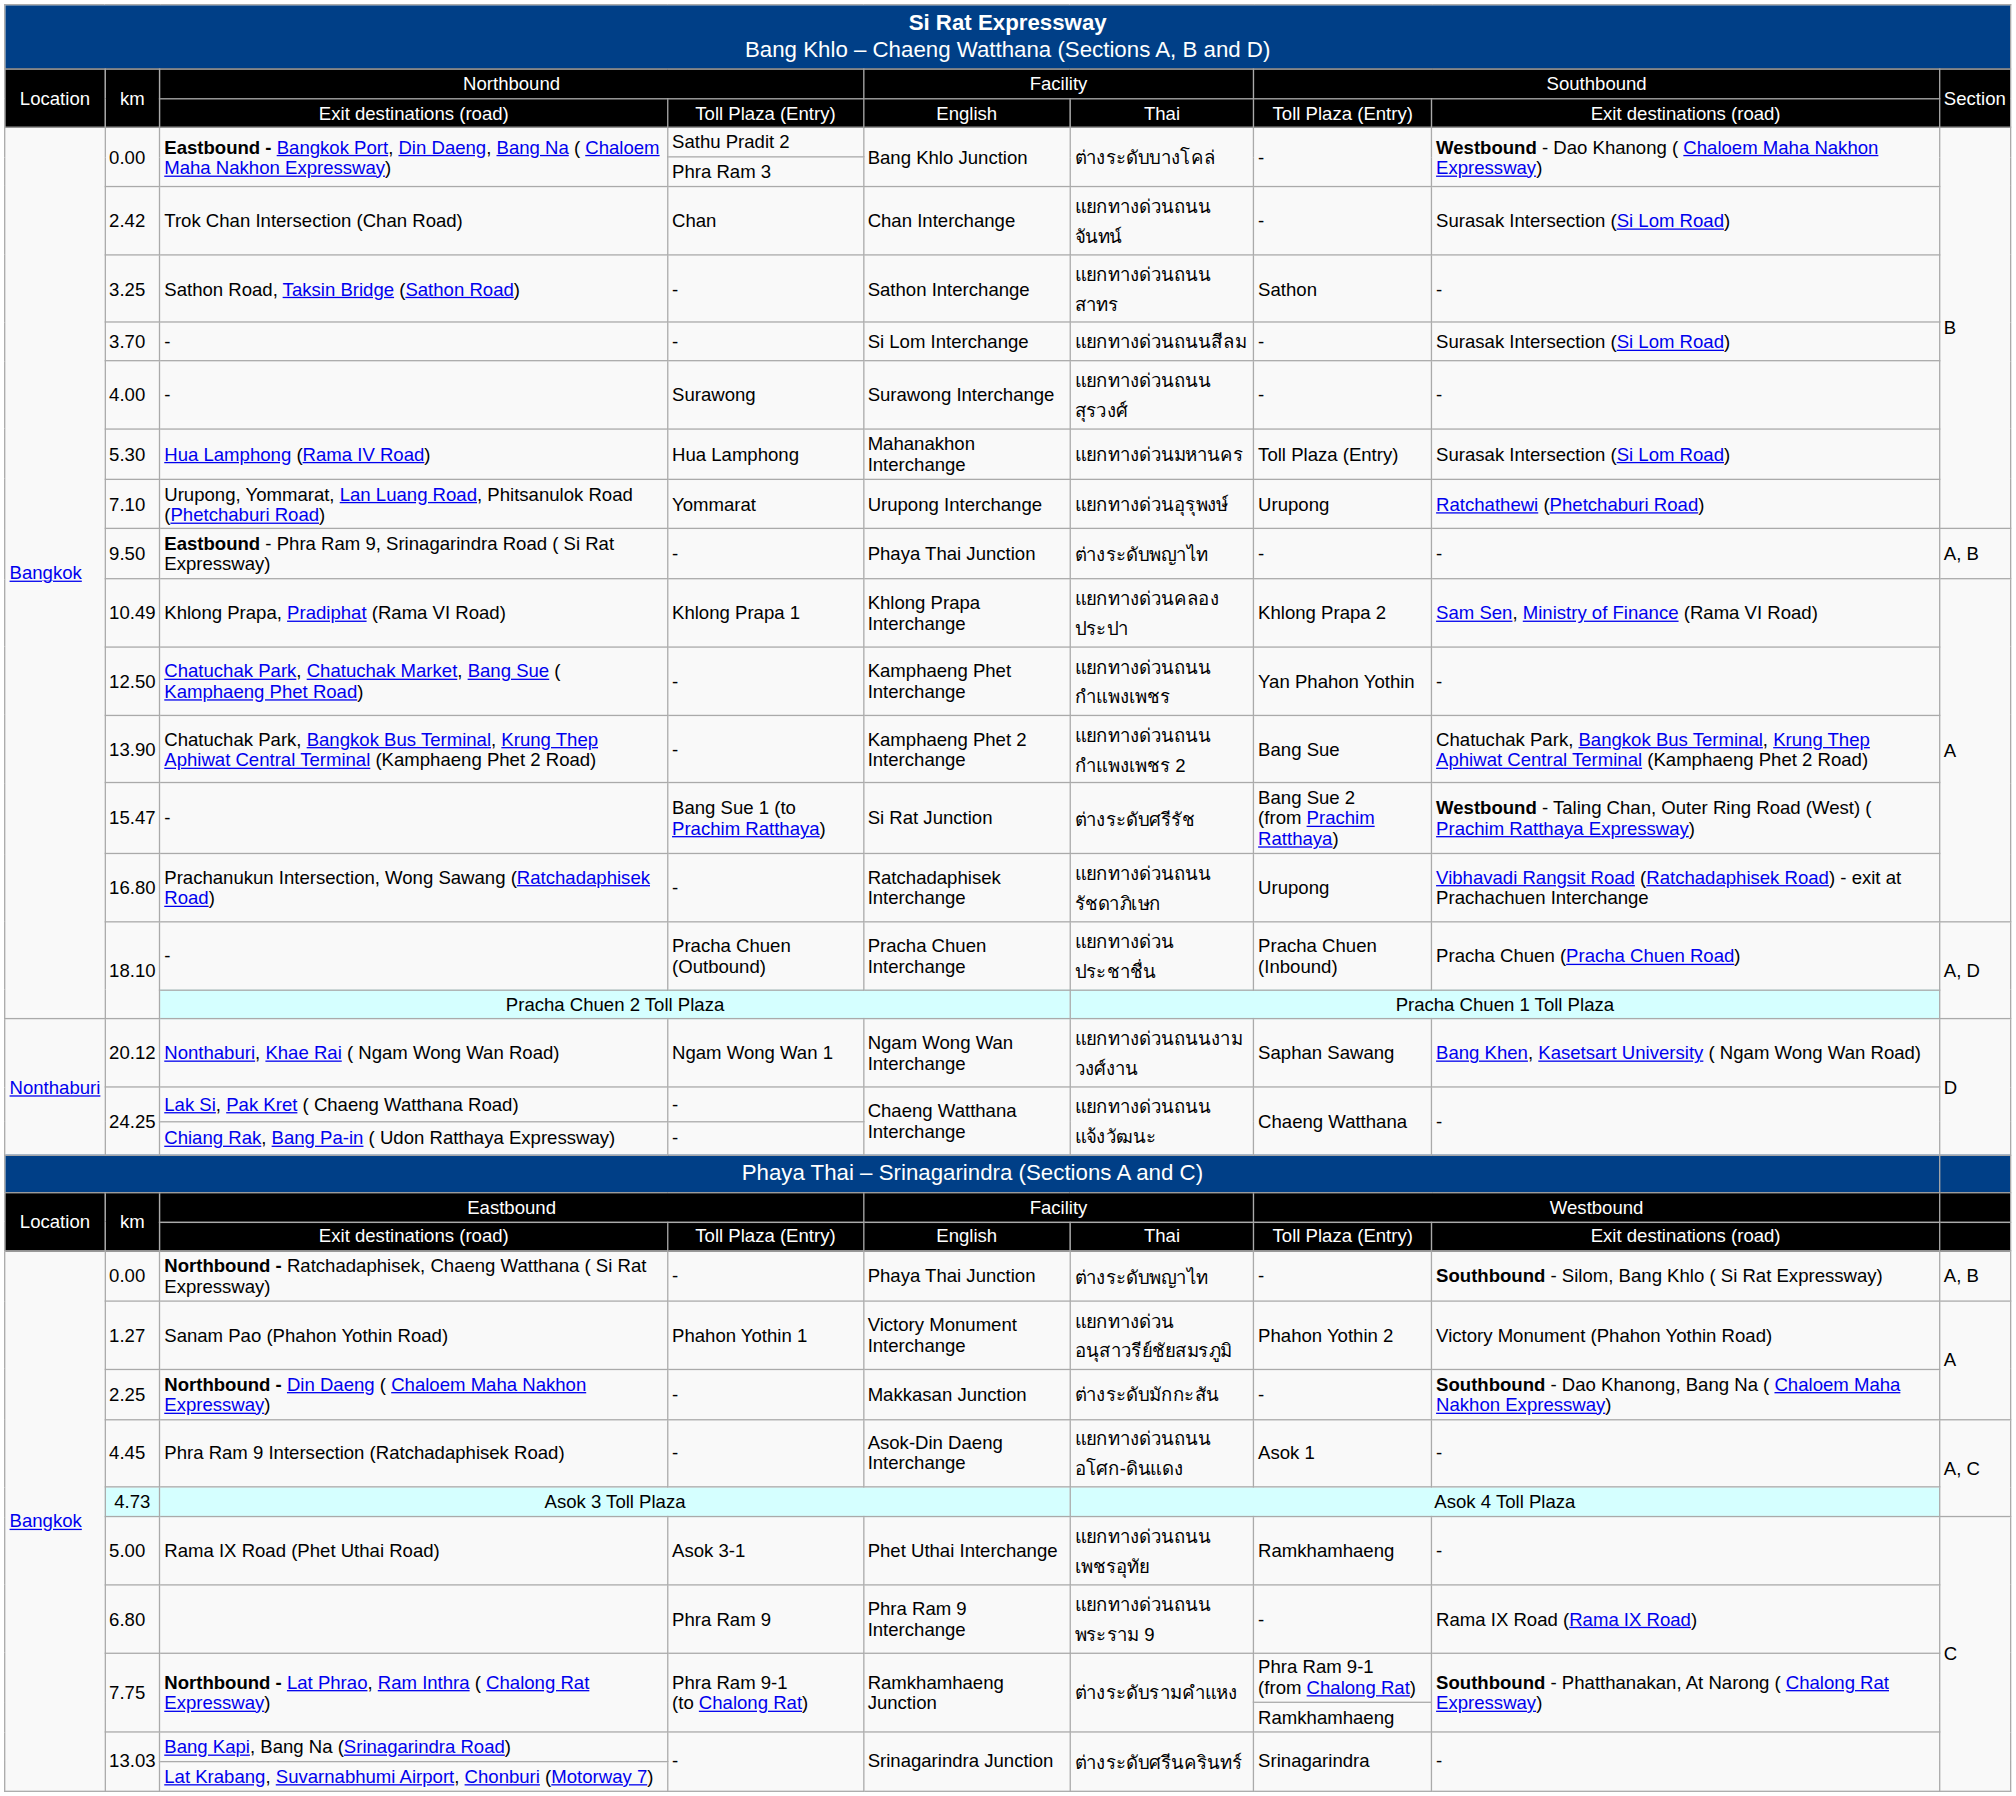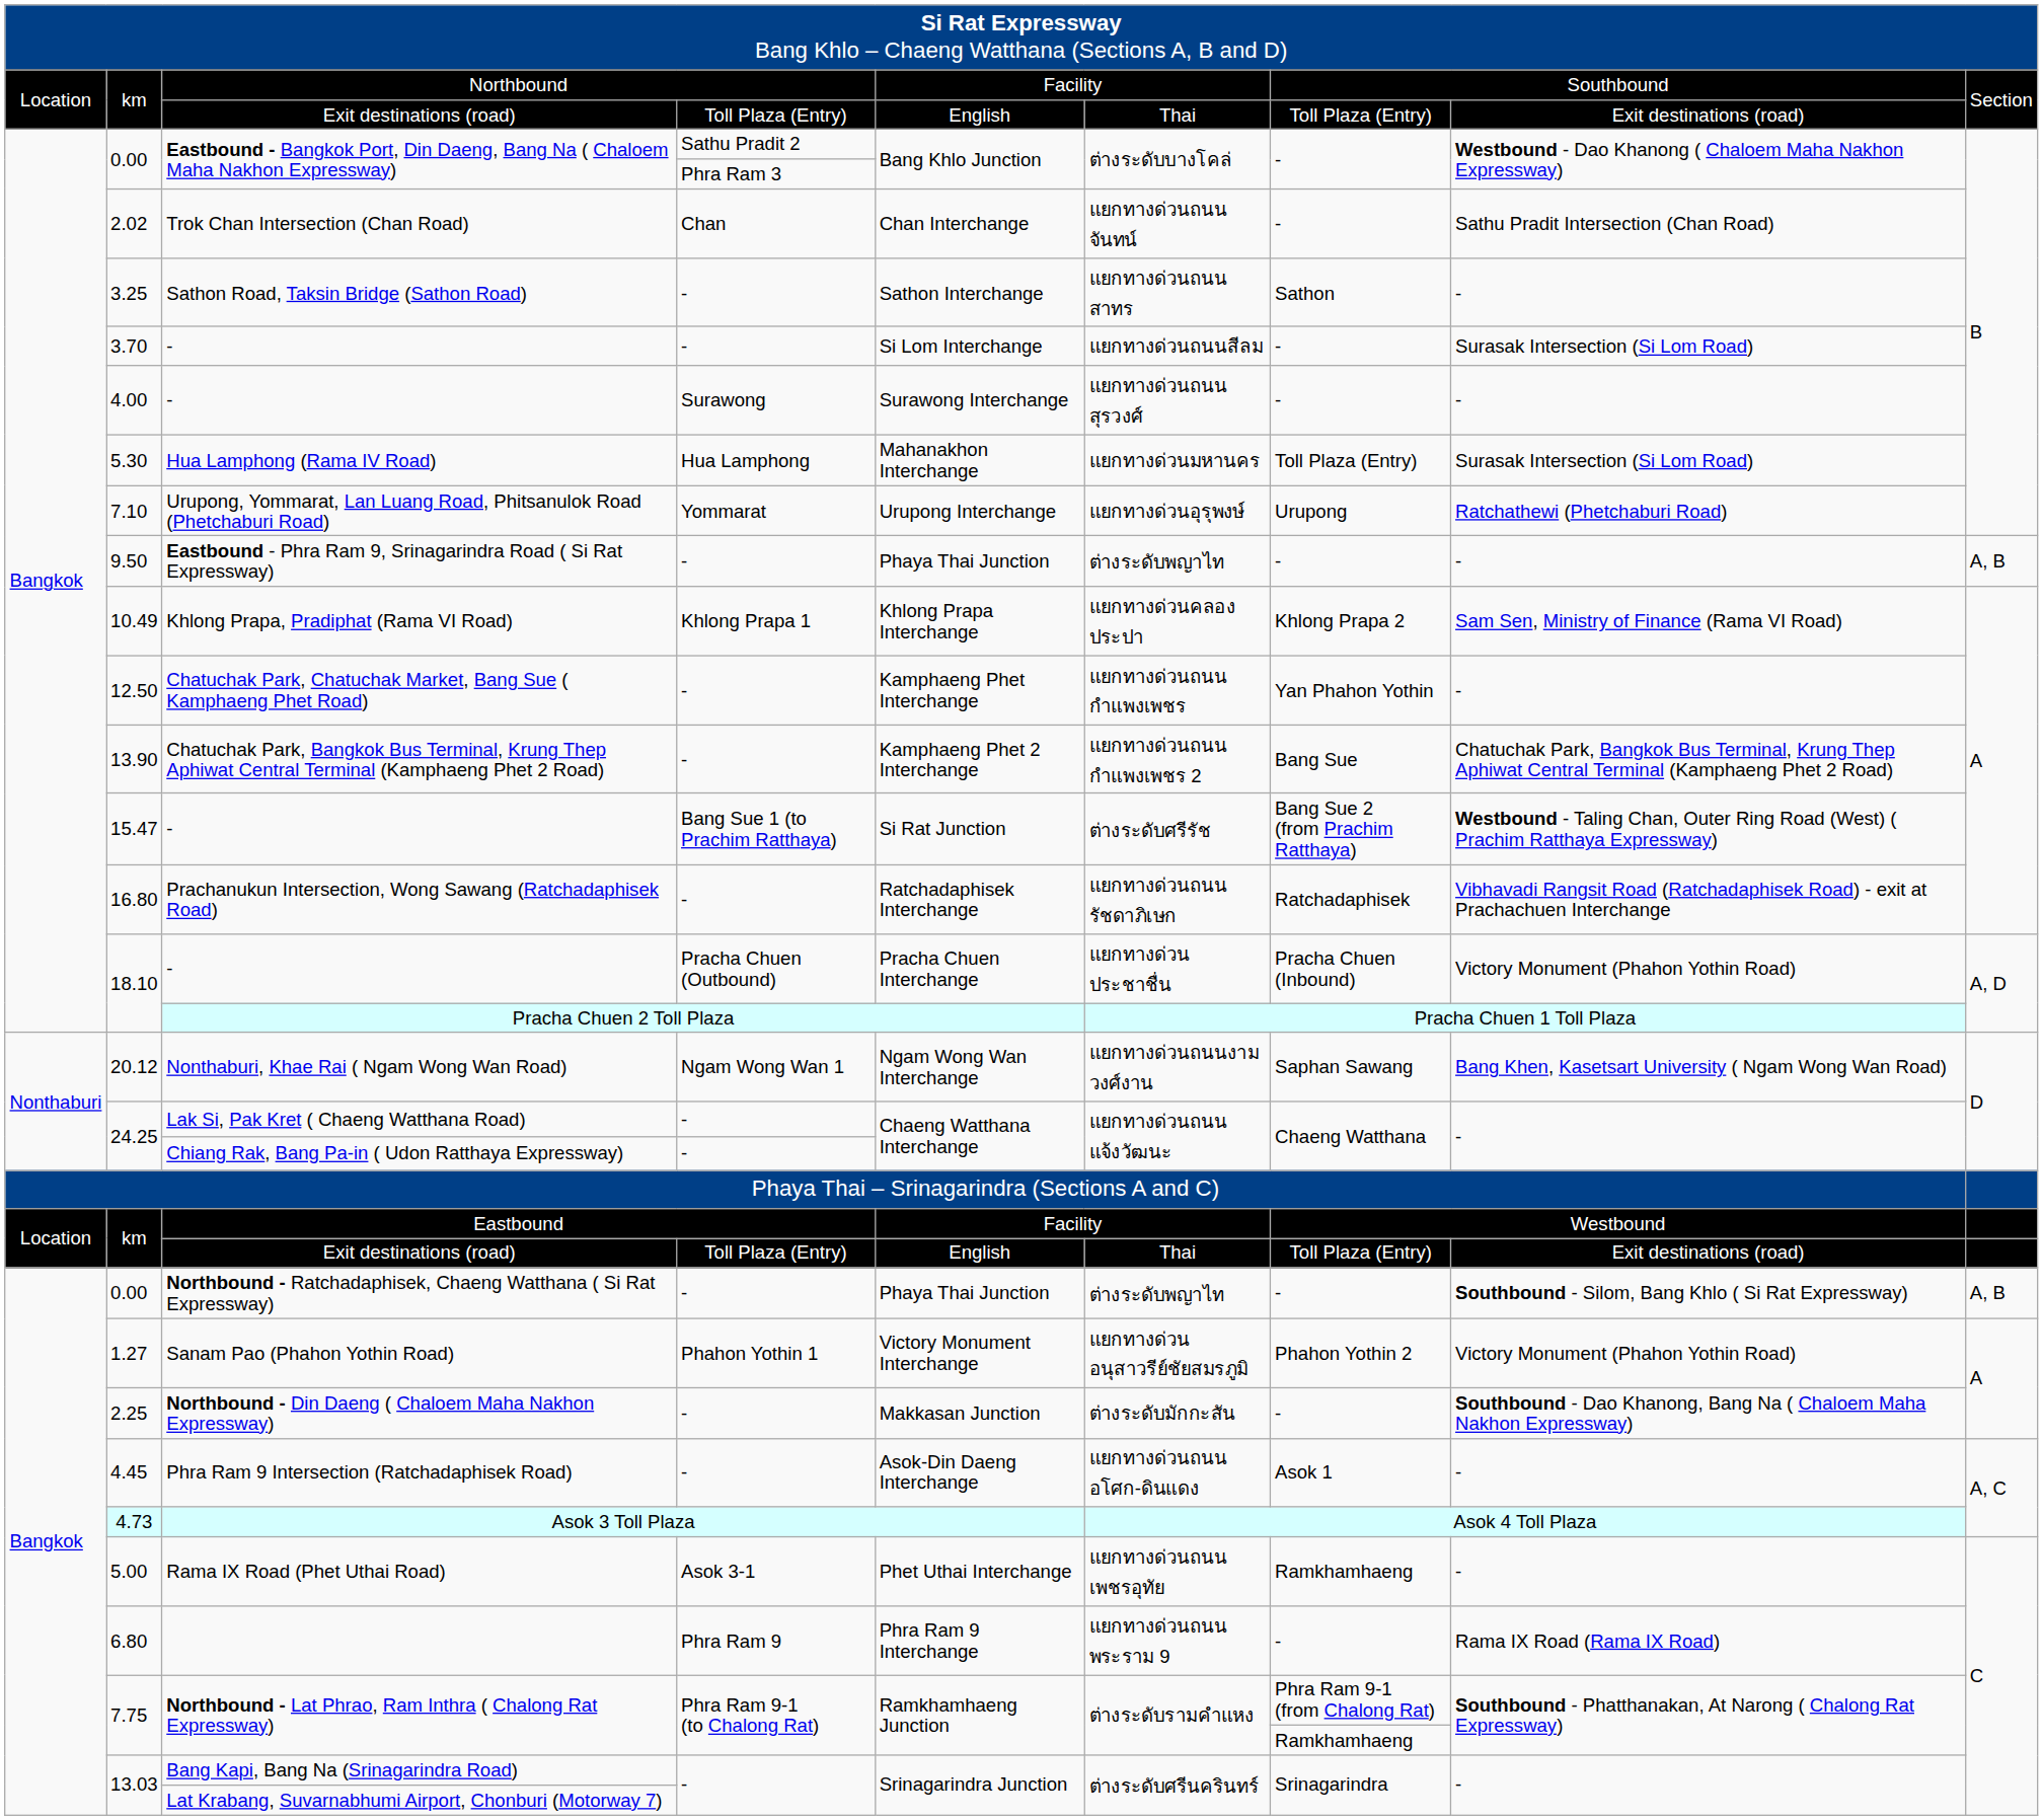Trok Chan Intersection (Chan Road) | column 2: 2.42 -> 2.02
Trok Chan Intersection (Chan Road) | column 8: Surasak Intersection (Si Lom Road) -> Sathu Pradit Intersection (Chan Road)
Prachanukun Intersection, Wong Sawang (Ratchadaphisek Road) | column 7: Urupong -> Ratchadaphisek
- / Pracha Chuen (Outbound) | column 8: Pracha Chuen (Pracha Chuen Road) -> Victory Monument (Phahon Yothin Road)
